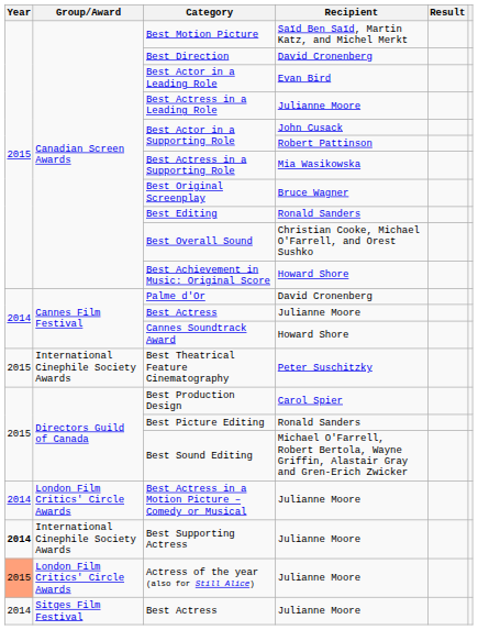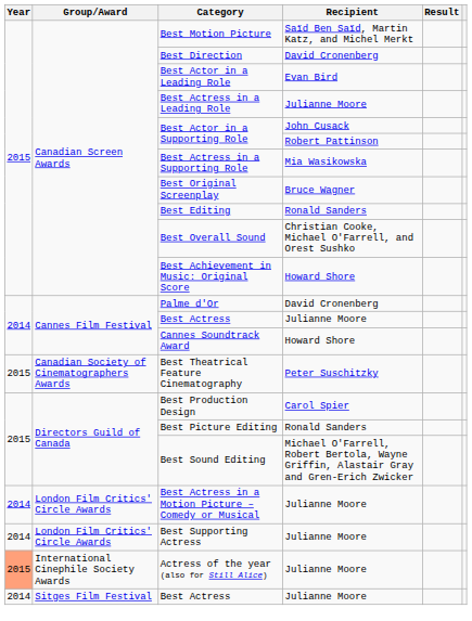Best Theatrical Feature Cinematography | Group/Award: International Cinephile Society Awards -> Canadian Society of Cinematographers Awards
Best Supporting Actress | Year: bold -> normal
Best Supporting Actress | Group/Award: International Cinephile Society Awards -> London Film Critics' Circle Awards
Actress of the year (also for Still Alice) | Group/Award: London Film Critics' Circle Awards -> International Cinephile Society Awards
